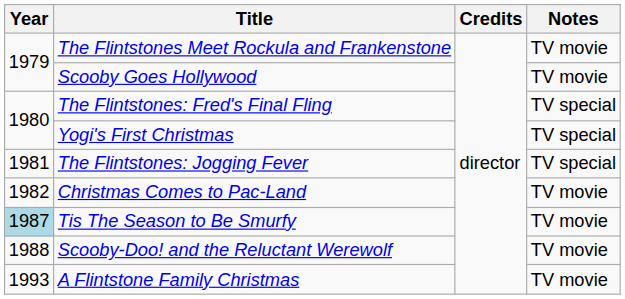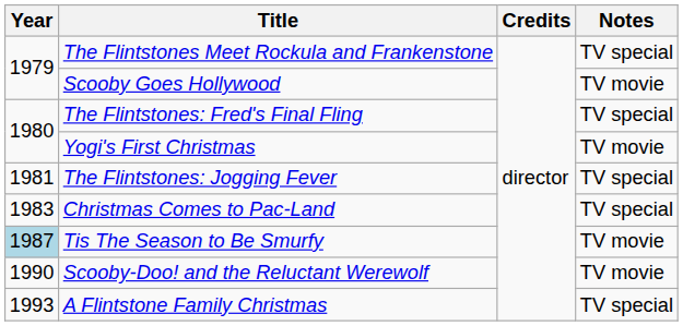The Flintstones Meet Rockula and Frankenstone | Notes: TV movie -> TV special
Yogi's First Christmas | Notes: TV special -> TV movie
Christmas Comes to Pac-Land | Year: 1982 -> 1983
Christmas Comes to Pac-Land | Notes: TV movie -> TV special
Scooby-Doo! and the Reluctant Werewolf | Year: 1988 -> 1990
A Flintstone Family Christmas | Notes: TV movie -> TV special
